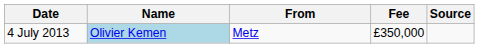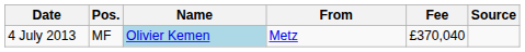+ column: Pos. | MF
4 July 2013 | Fee: £350,000 -> £370,040
